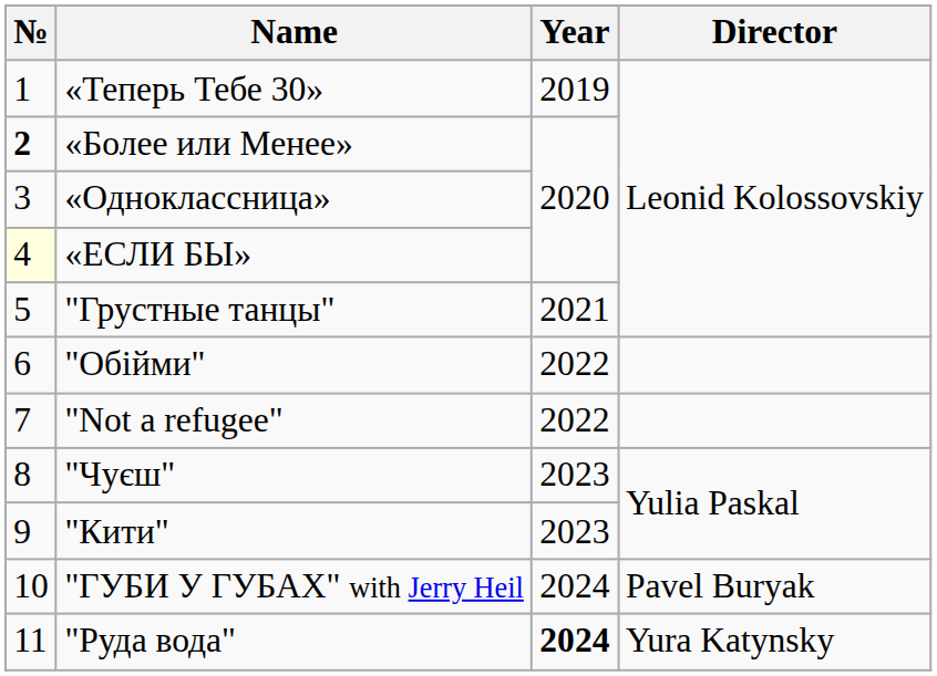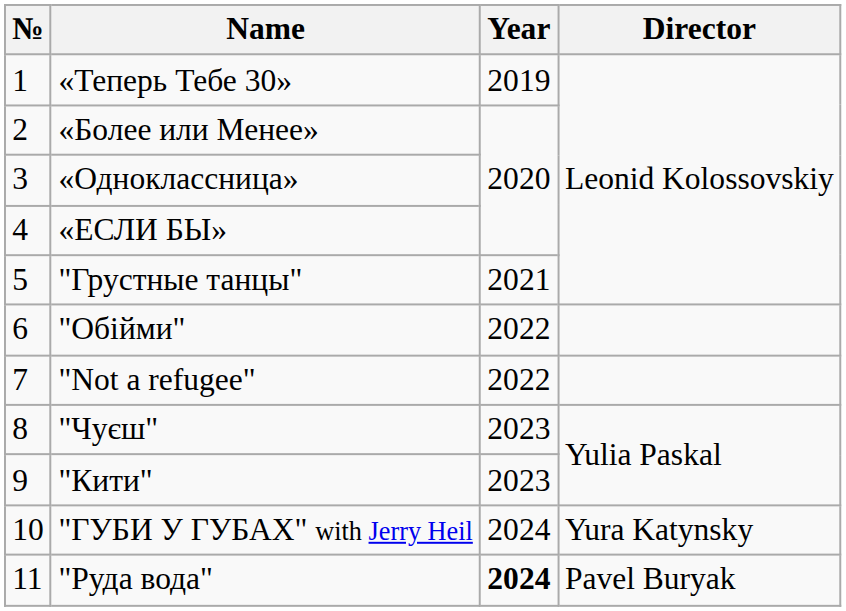«Более или Менее» | №: bold -> normal
«ЕСЛИ БЫ» | №: lightyellow background -> no background
"ГУБИ У ГУБАХ" with Jerry Heil | Director: Pavel Buryak -> Yura Katynsky
"Pуда вода" | Director: Yura Katynsky -> Pavel Buryak
